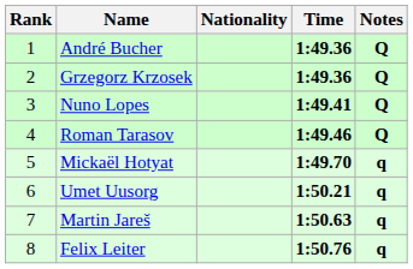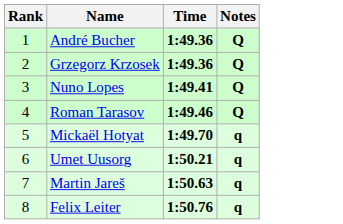- column: Nationality
